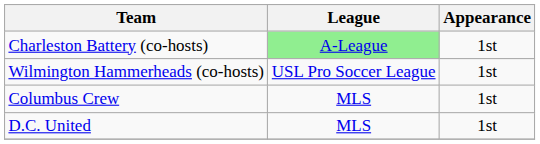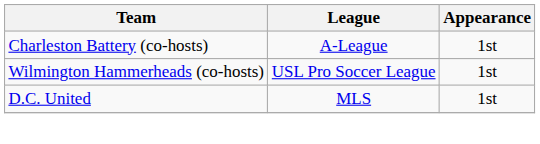Charleston Battery (co-hosts) | League: lightgreen background -> no background
- row: Columbus Crew | MLS | 1st
